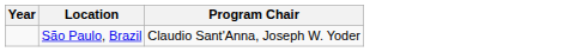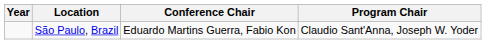+ column: Conference Chair | Eduardo Martins Guerra, Fabio Kon
